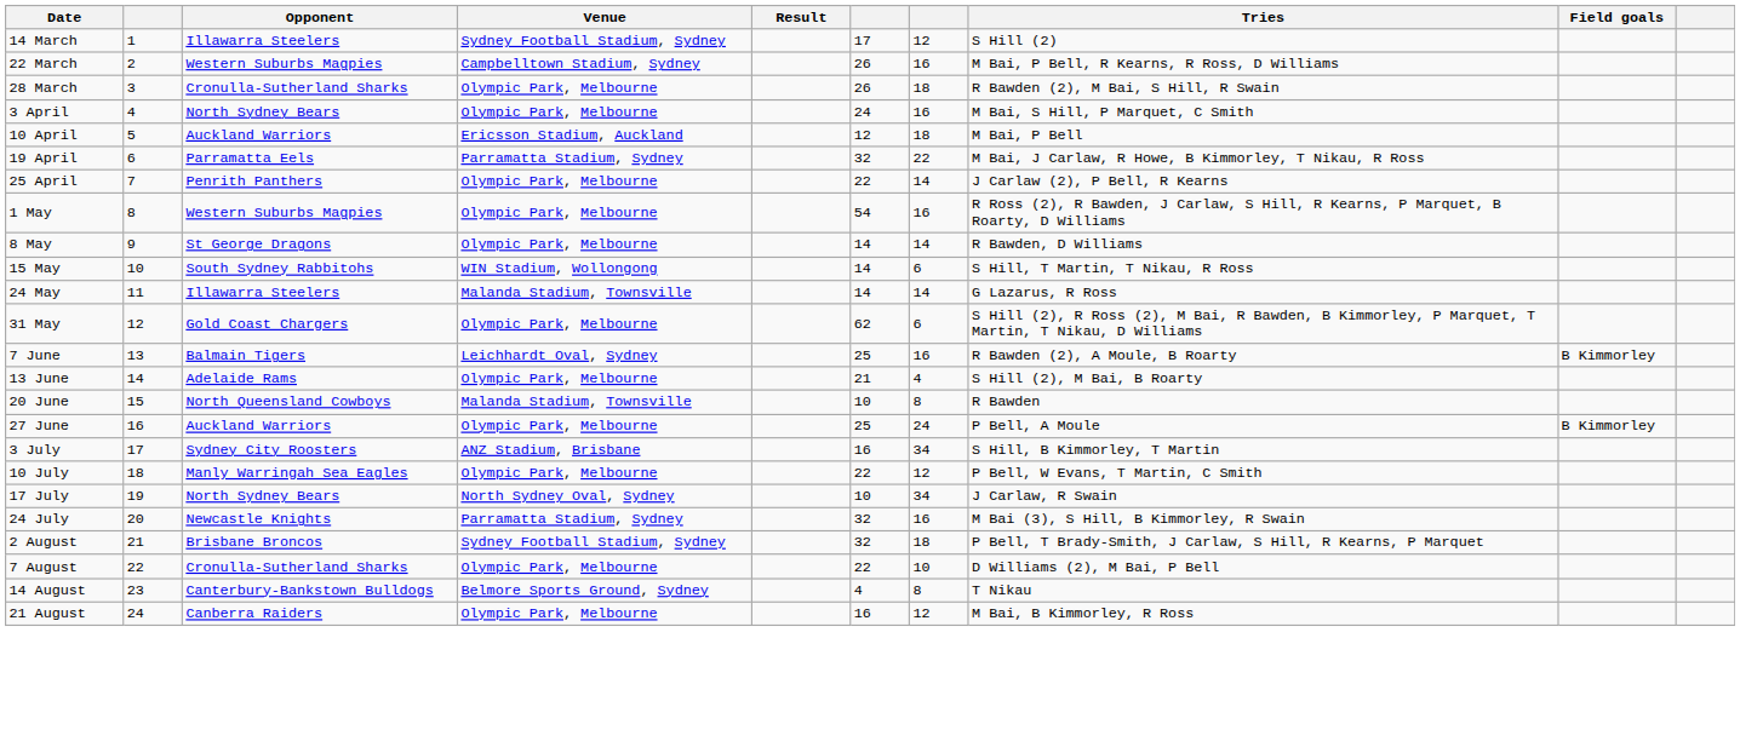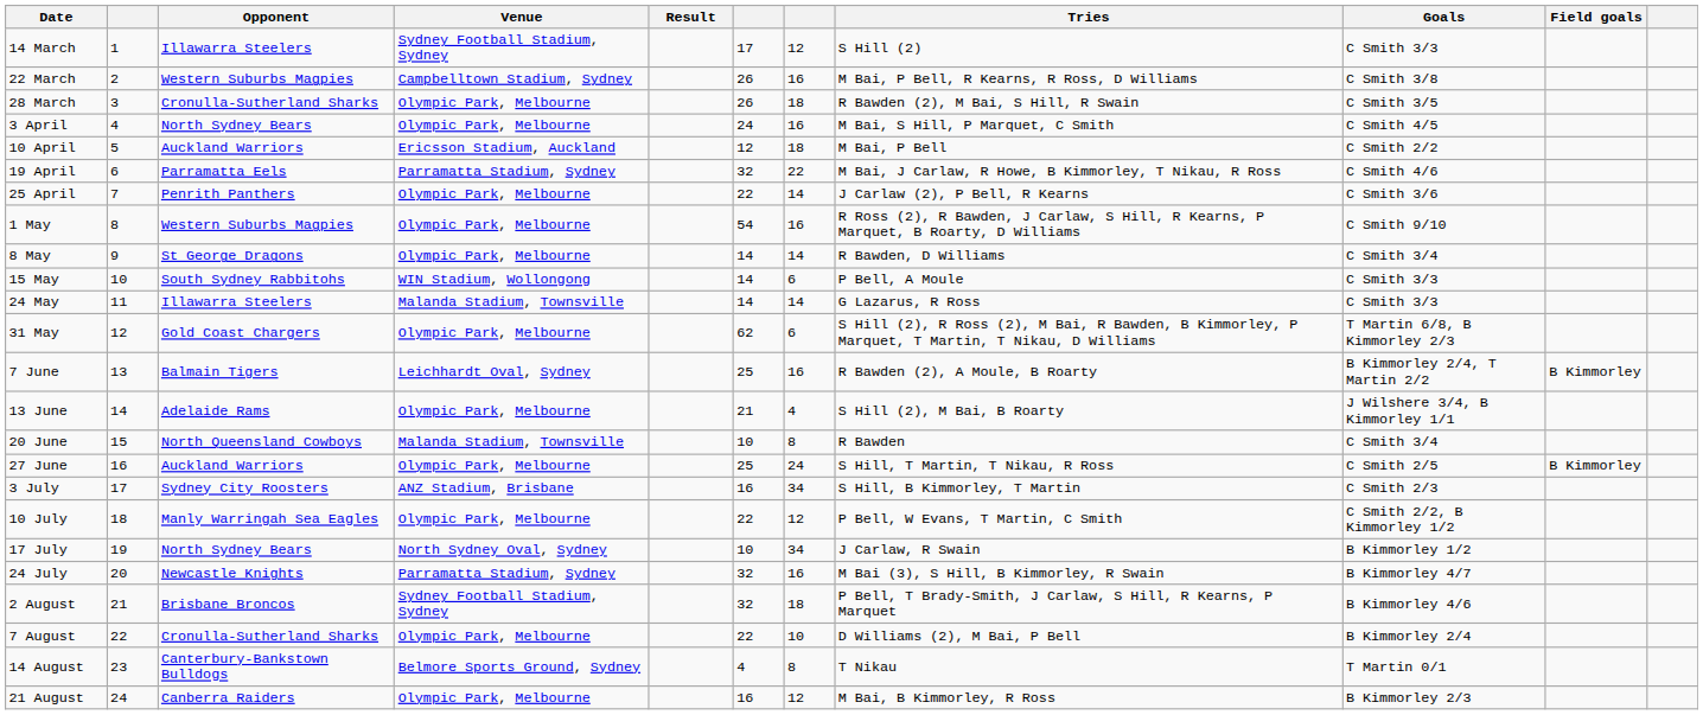+ column: Goals | C Smith 3/3 | C Smith 3/8 | C Smith 3/5 | C Smith 4/5 | C Smith 2/2 | C Smith 4/6 | C Smith 3/6 | C Smith 9/10 | C Smith 3/4 | C Smith 3/3 | C Smith 3/3 | T Martin 6/8, B Kimmorley 2/3 | B Kimmorley 2/4, T Martin 2/2 | J Wilshere 3/4, B Kimmorley 1/1 | C Smith 3/4 | C Smith 2/5 | C Smith 2/3 | C Smith 2/2, B Kimmorley 1/2 | B Kimmorley 1/2 | B Kimmorley 4/7 | B Kimmorley 4/6 | B Kimmorley 2/4 | T Martin 0/1 | B Kimmorley 2/3
15 May | Tries: S Hill, T Martin, T Nikau, R Ross -> P Bell, A Moule
27 June | Tries: P Bell, A Moule -> S Hill, T Martin, T Nikau, R Ross
